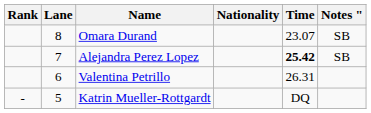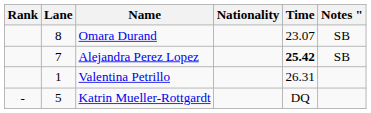Valentina Petrillo | Lane: 6 -> 1
